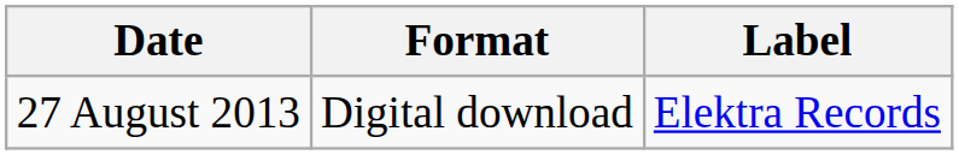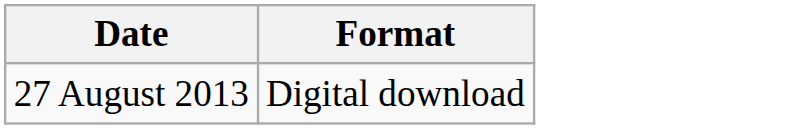- column: Label | Elektra Records
